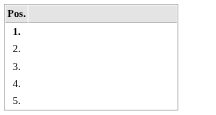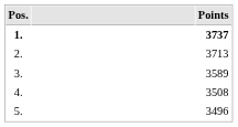+ column: Points | 3737 | 3713 | 3589 | 3508 | 3496
